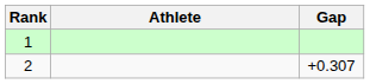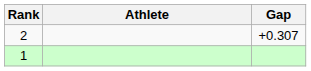rows swapped: 1 <-> 2
